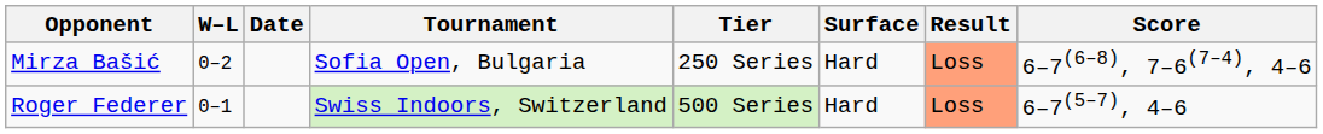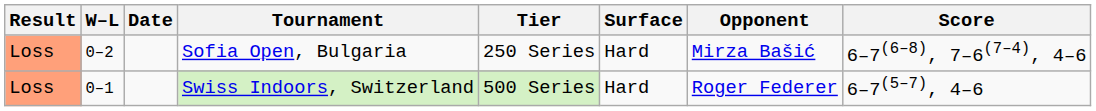columns swapped: Result <-> Opponent
